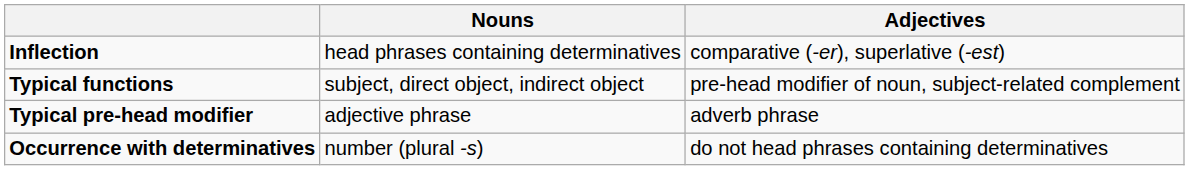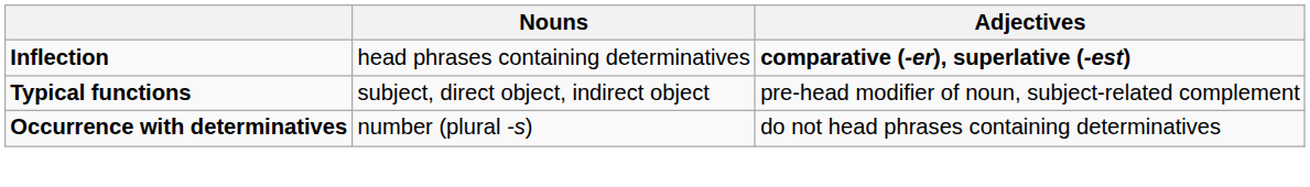Inflection | Adjectives: normal -> bold
- row: Typical pre-head modifier | adjective phrase | adverb phrase
